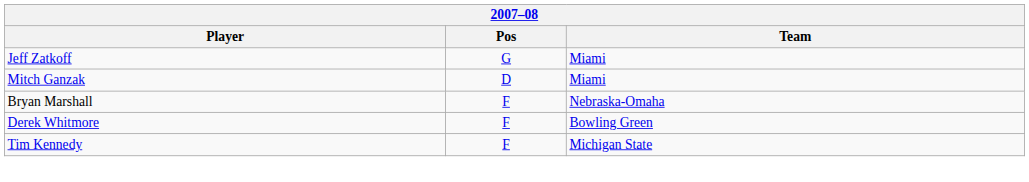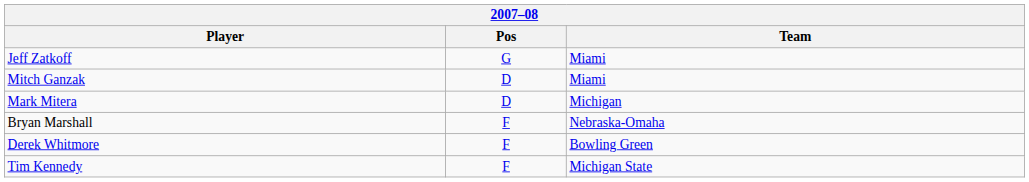+ row: Mark Mitera | D | Michigan
